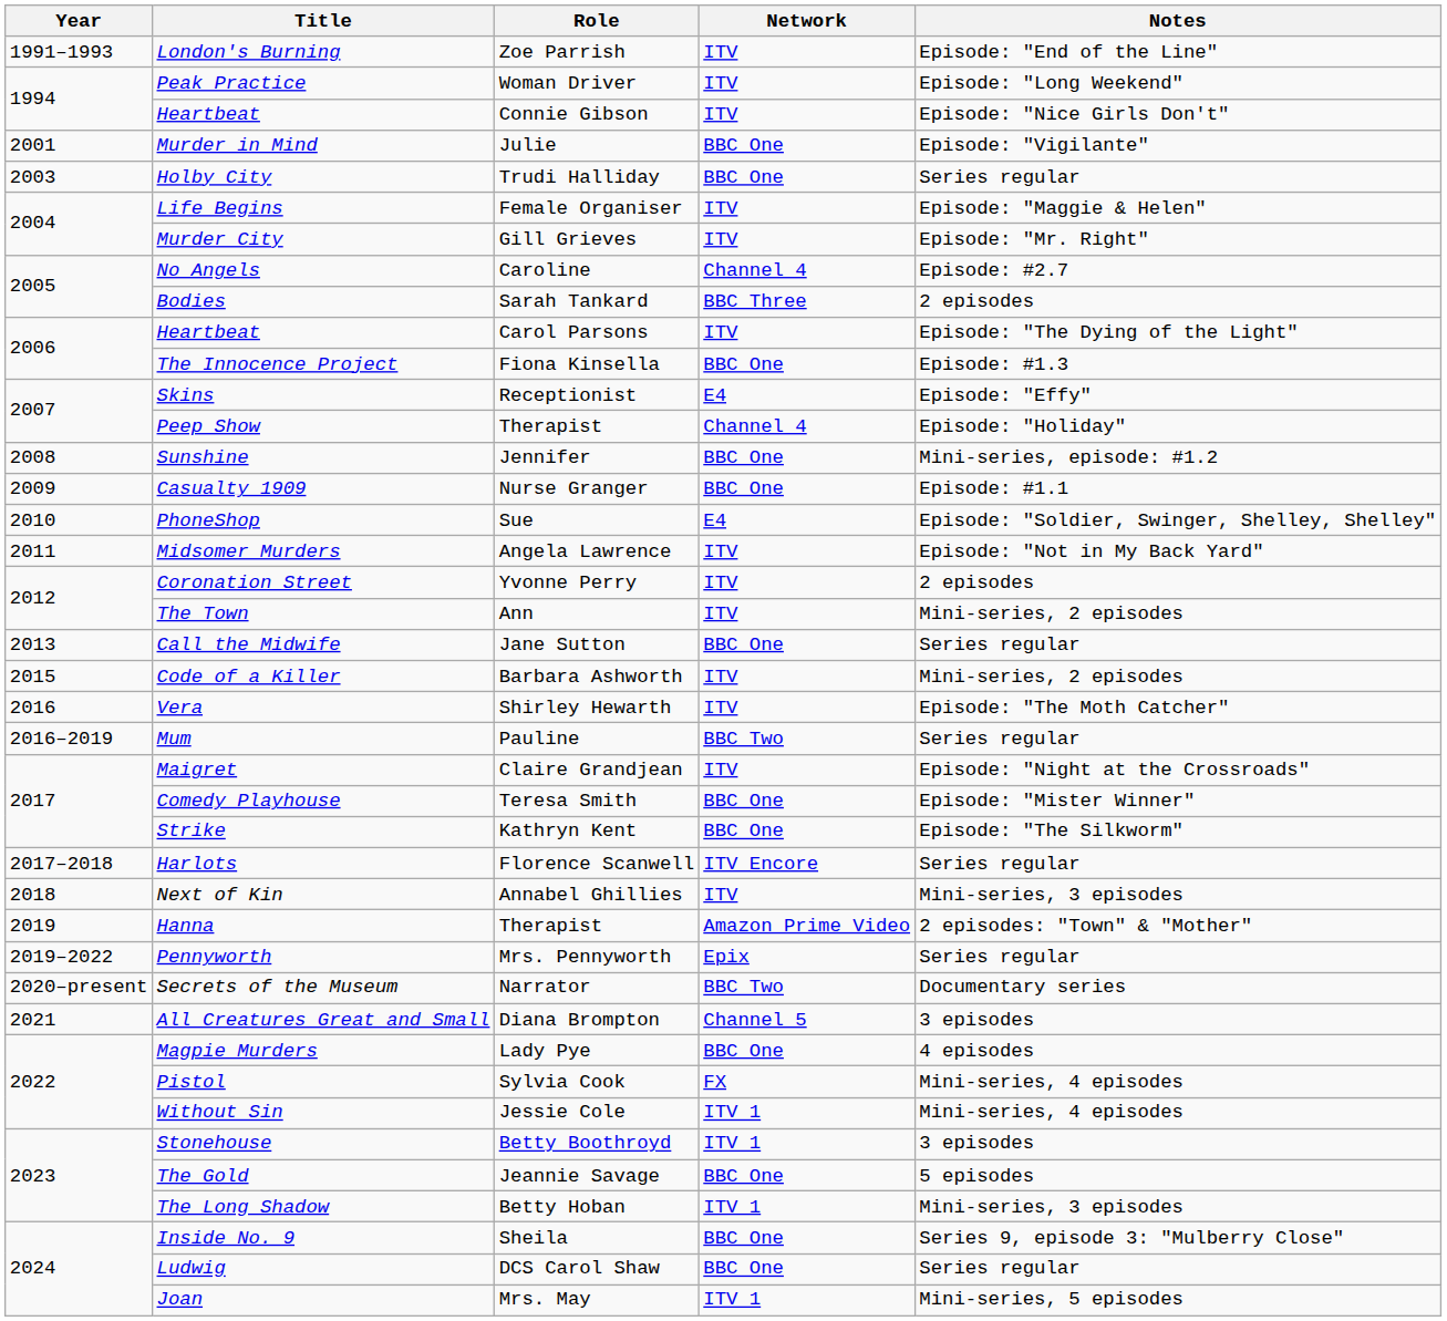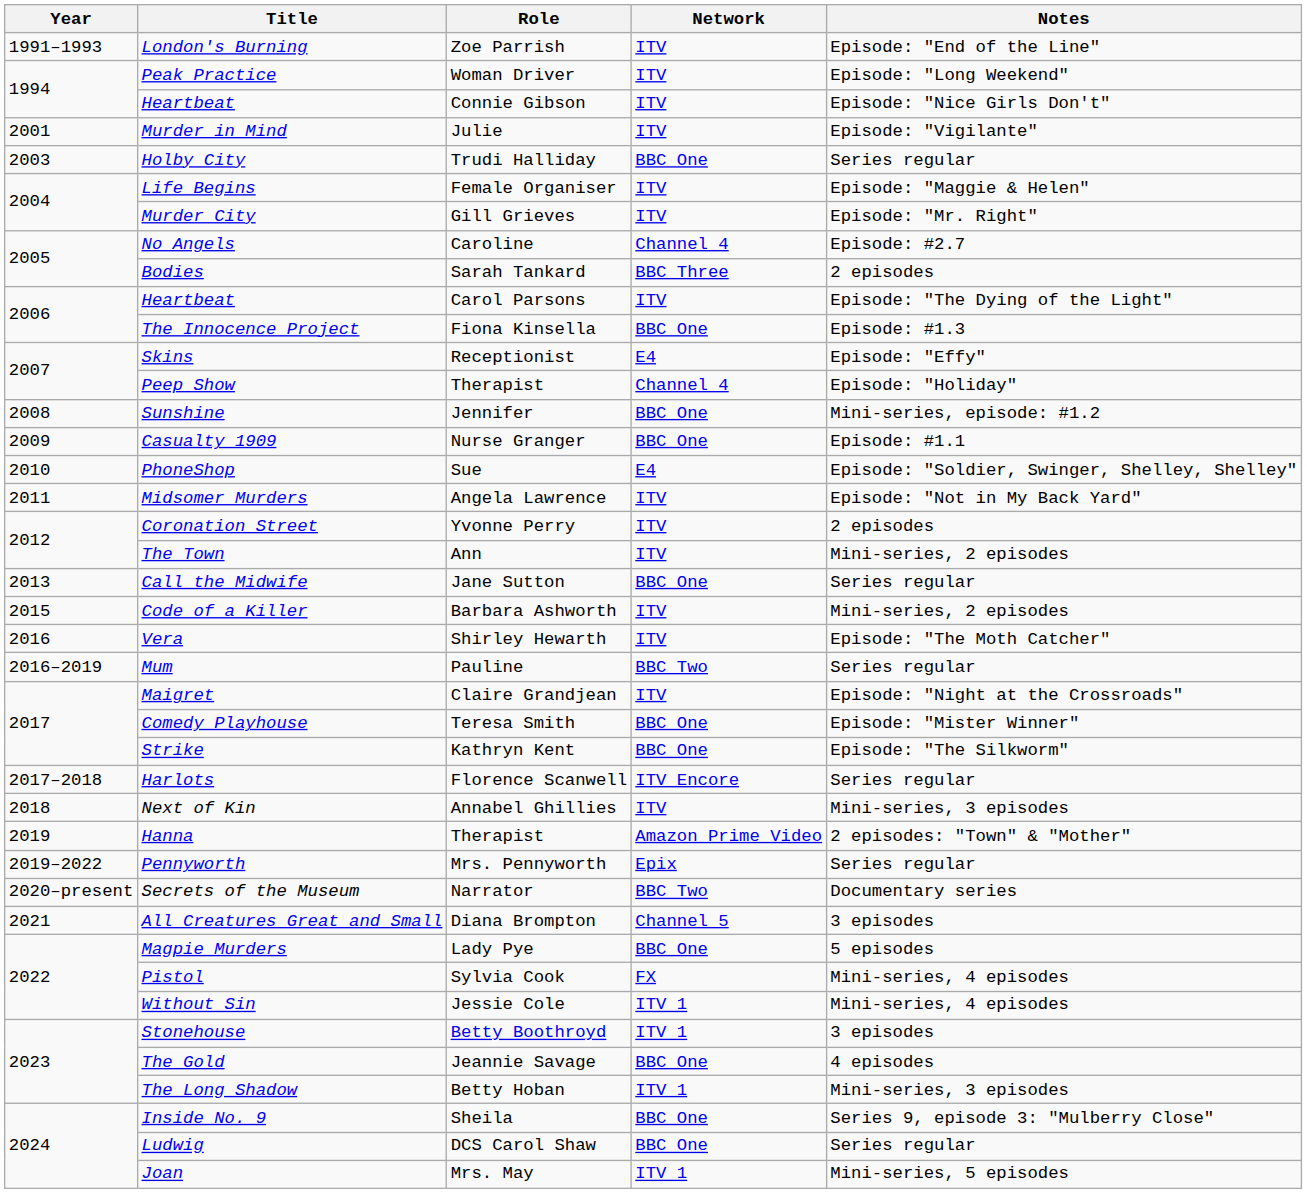Murder in Mind | Network: BBC One -> ITV
Magpie Murders | Notes: 4 episodes -> 5 episodes
The Gold | Notes: 5 episodes -> 4 episodes
